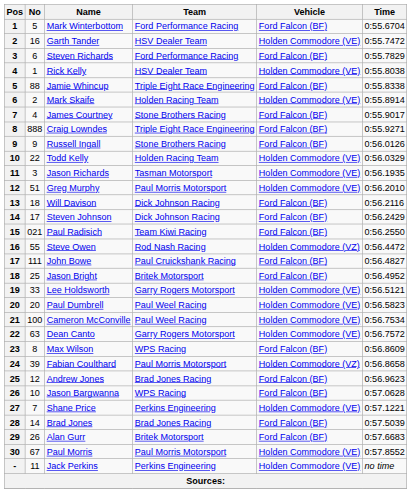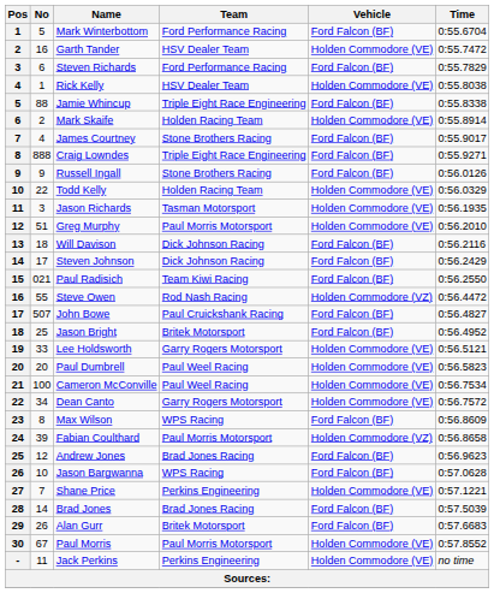John Bowe | No: 111 -> 507
Dean Canto | No: 63 -> 34
